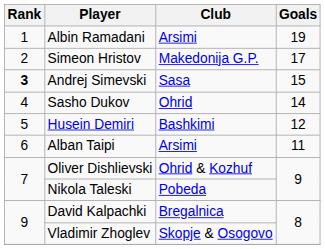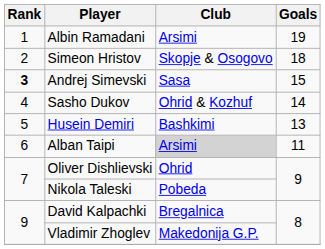Simeon Hristov | Club: Makedonija G.P. -> Skopje & Osogovo
Simeon Hristov | Goals: 17 -> 18
Sasho Dukov | Club: Ohrid -> Ohrid & Kozhuf
Husein Demiri | Goals: 12 -> 13
Alban Taipi | Club: no background -> lightgrey background
Oliver Dishlievski | Club: Ohrid & Kozhuf -> Ohrid
Vladimir Zhoglev | Club: Skopje & Osogovo -> Makedonija G.P.
